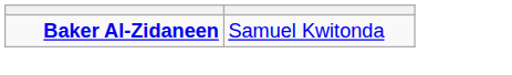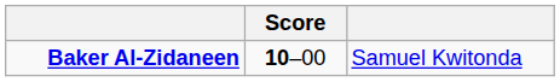+ column: Score | 10–00
